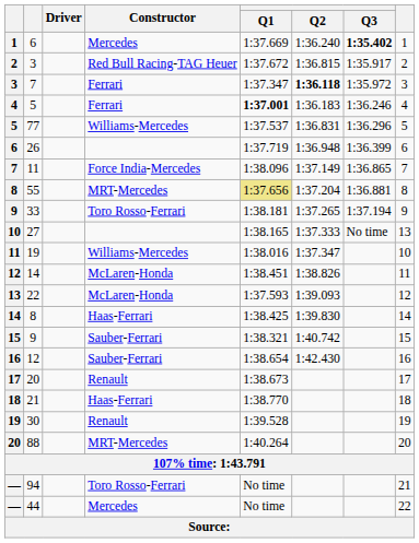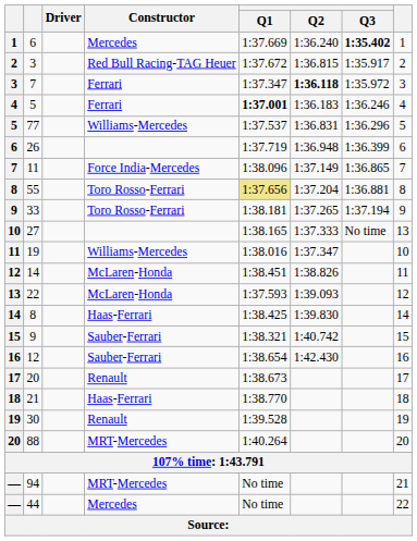55 | Constructor: MRT-Mercedes -> Toro Rosso-Ferrari
94 | Constructor: Toro Rosso-Ferrari -> MRT-Mercedes
